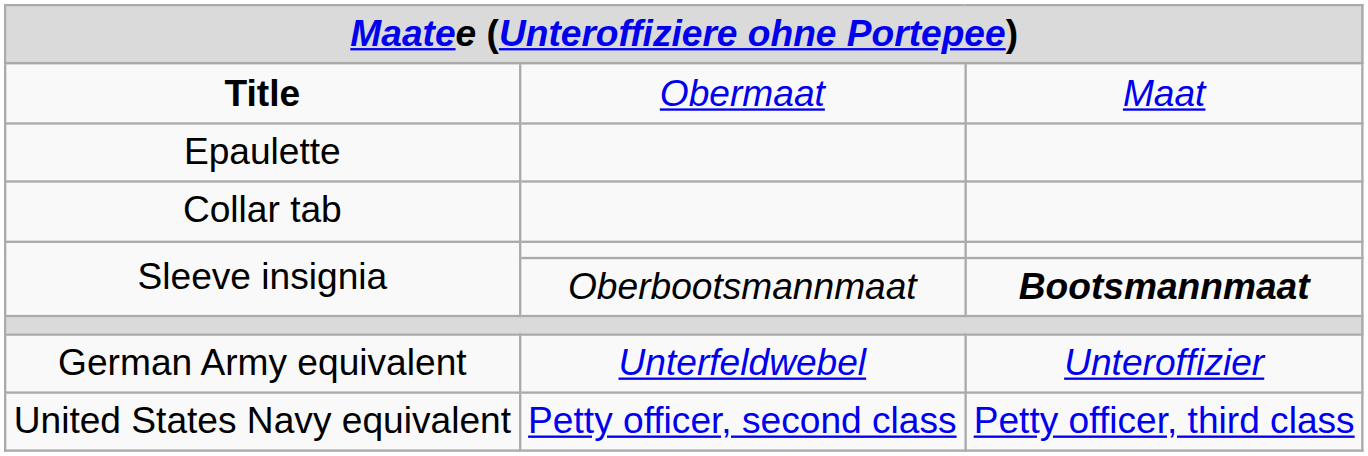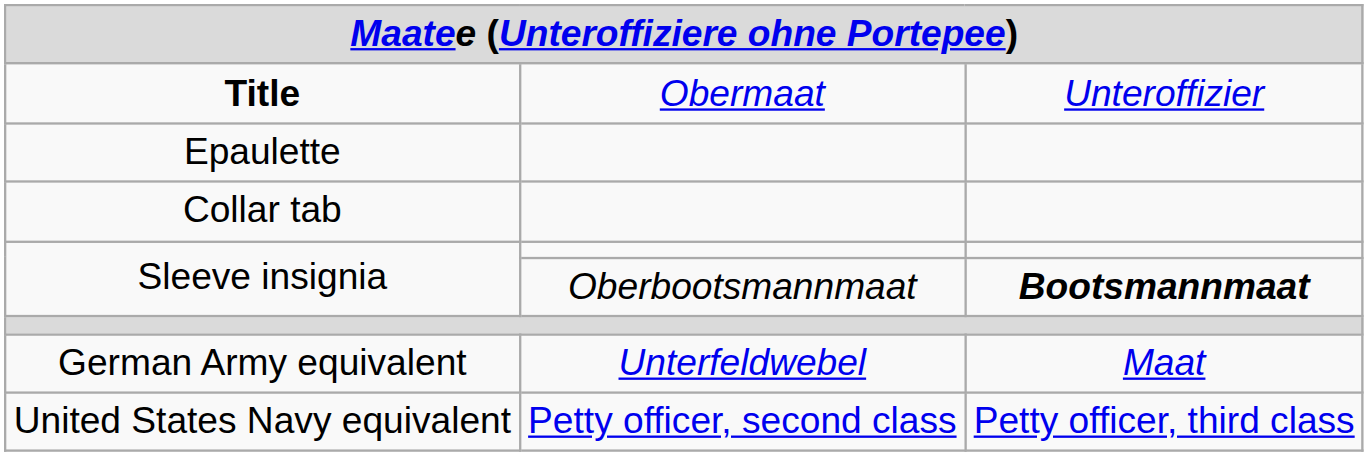Title | column 3: Maat -> Unteroffizier
German Army equivalent | column 3: Unteroffizier -> Maat
